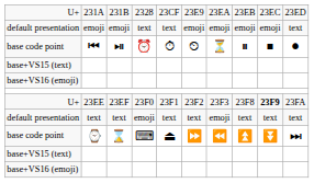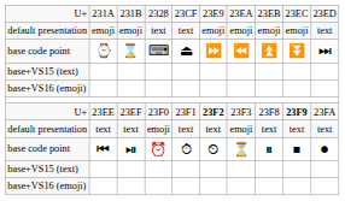rows swapped: base code point / ⌚ <-> base code point / ⏮
U+ / 23EE | column 6: normal -> bold
